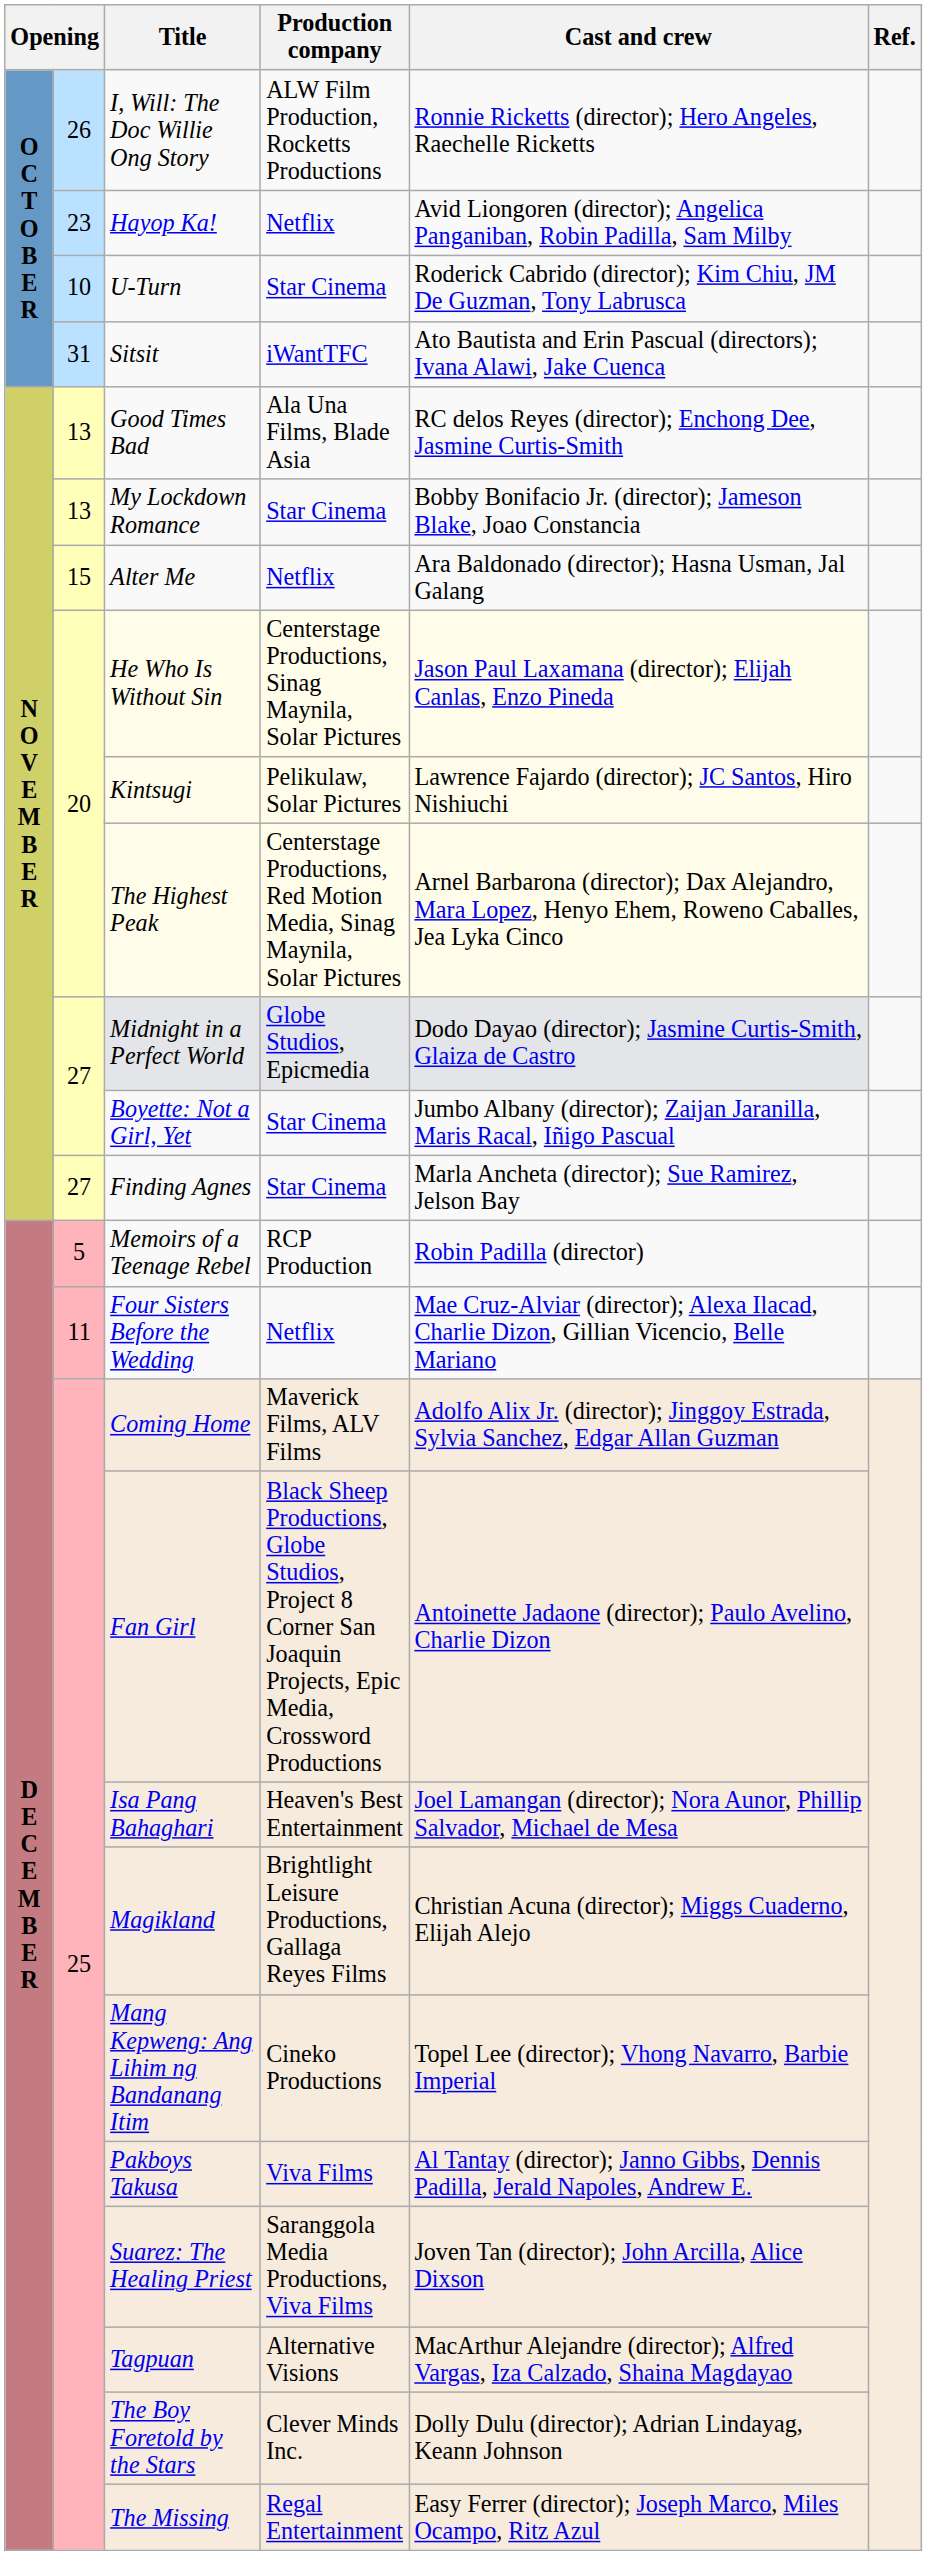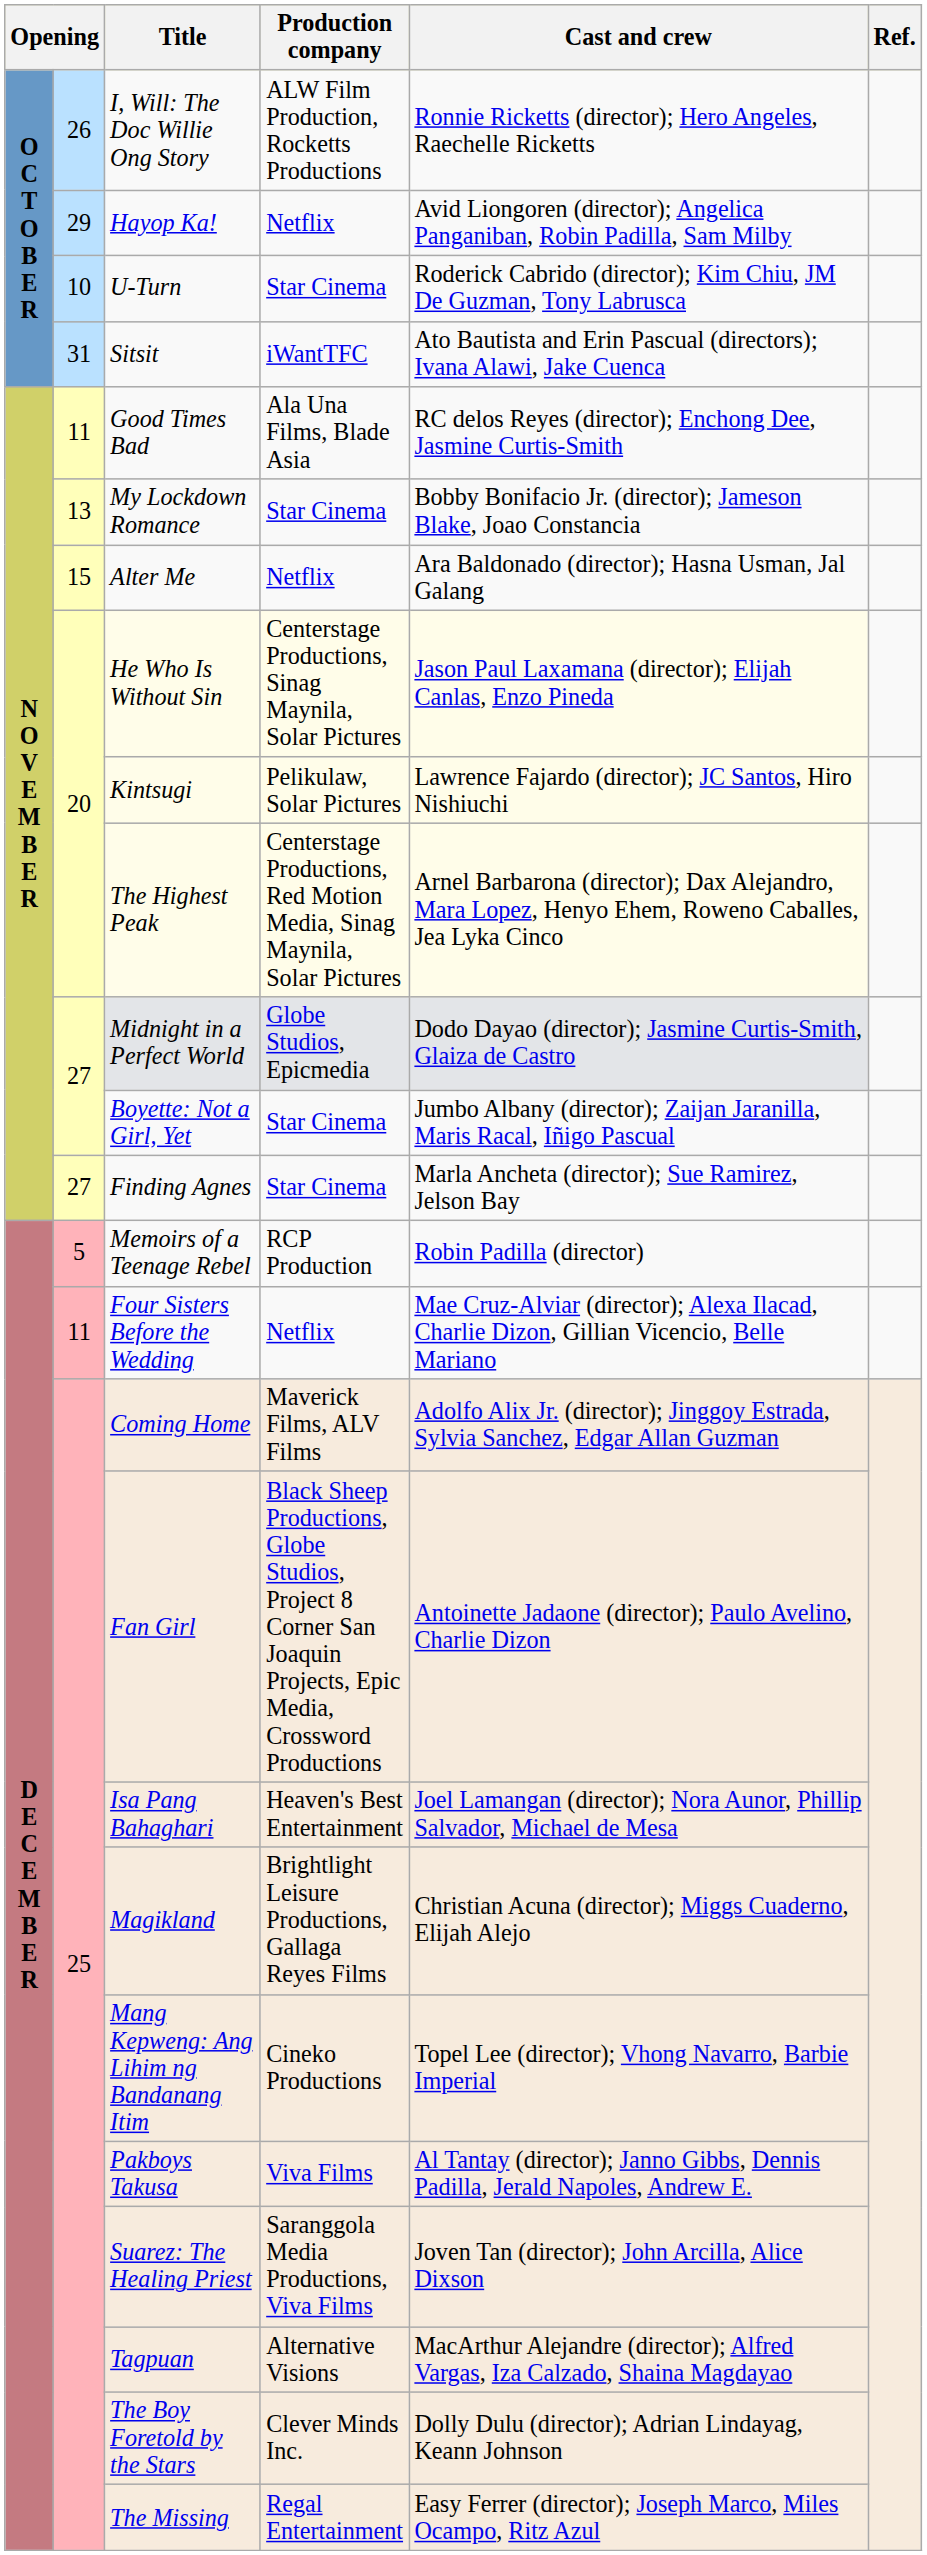Hayop Ka! | column 2: 23 -> 29
Good Times Bad | column 2: 13 -> 11
